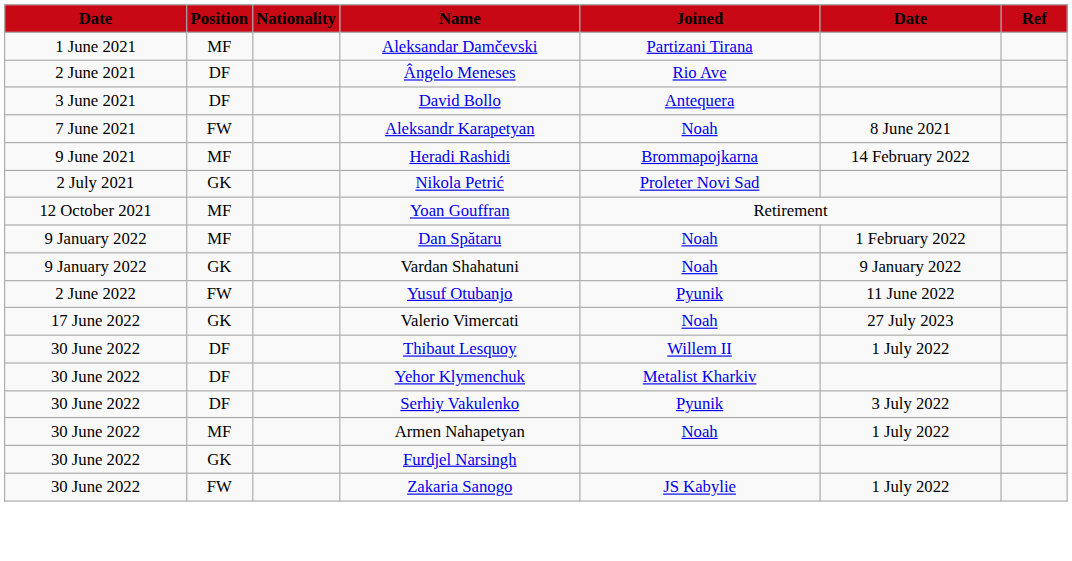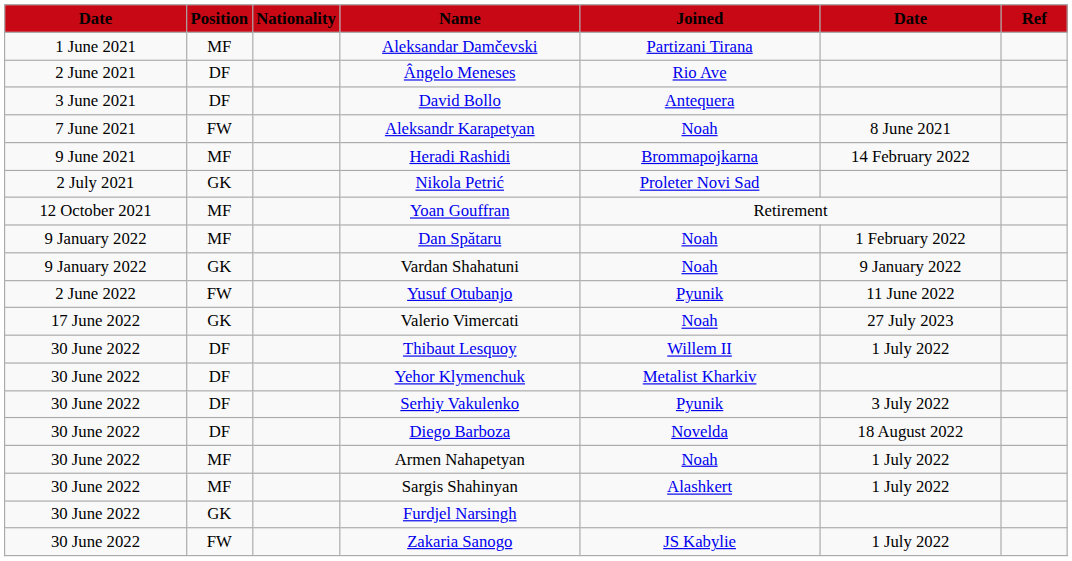+ row: 30 June 2022 | DF | Diego Barboza | Novelda | 18 August 2022
+ row: 30 June 2022 | MF | Sargis Shahinyan | Alashkert | 1 July 2022
